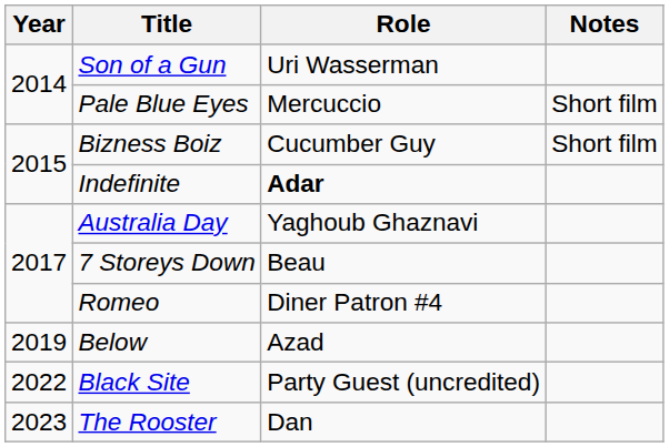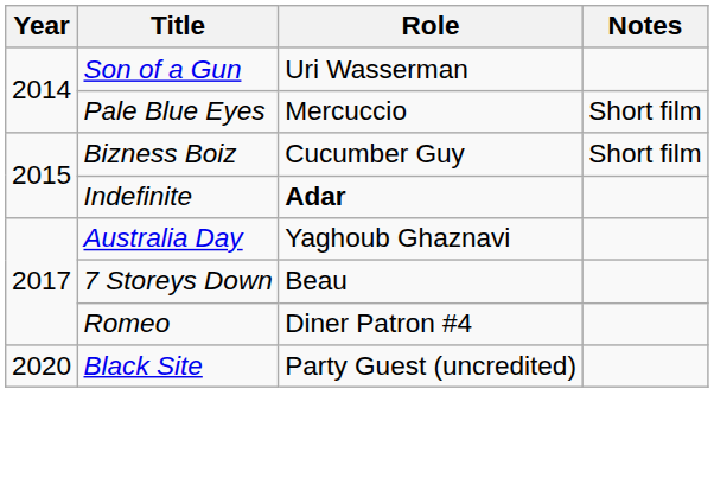- row: 2019 | Below | Azad
Black Site | Year: 2022 -> 2020
- row: 2023 | The Rooster | Dan
